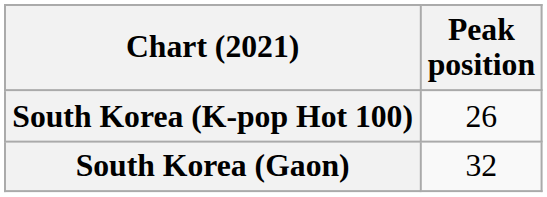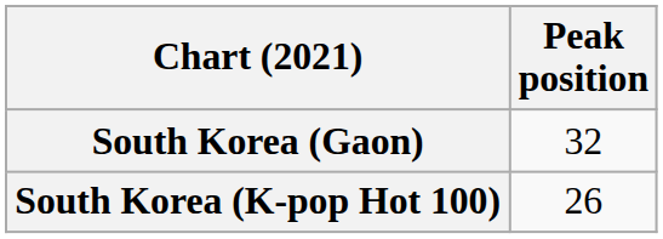rows swapped: South Korea (Gaon) <-> South Korea (K-pop Hot 100)
